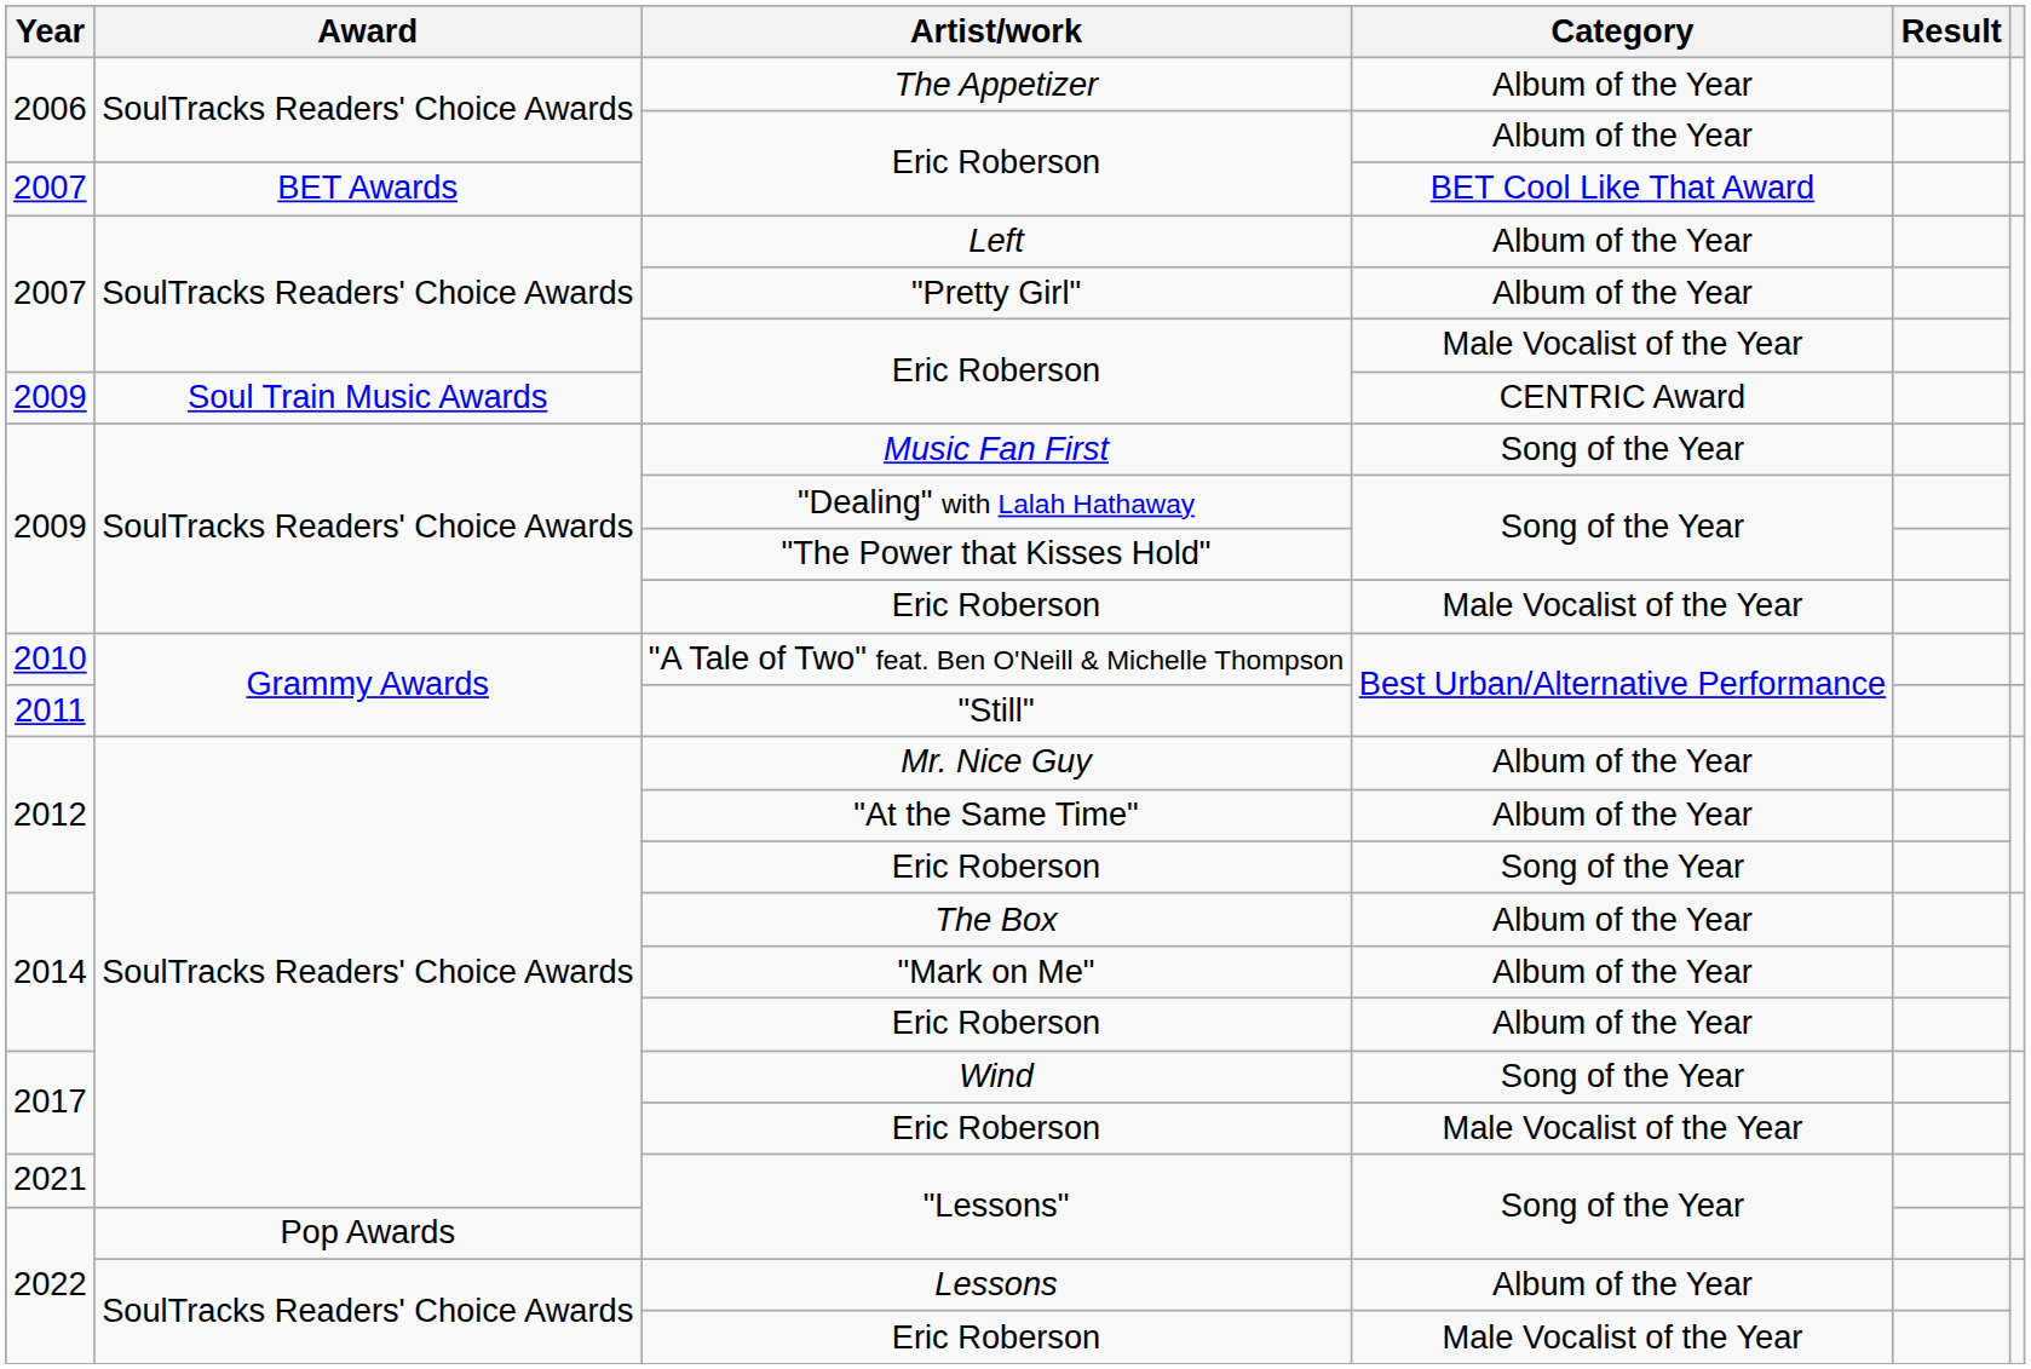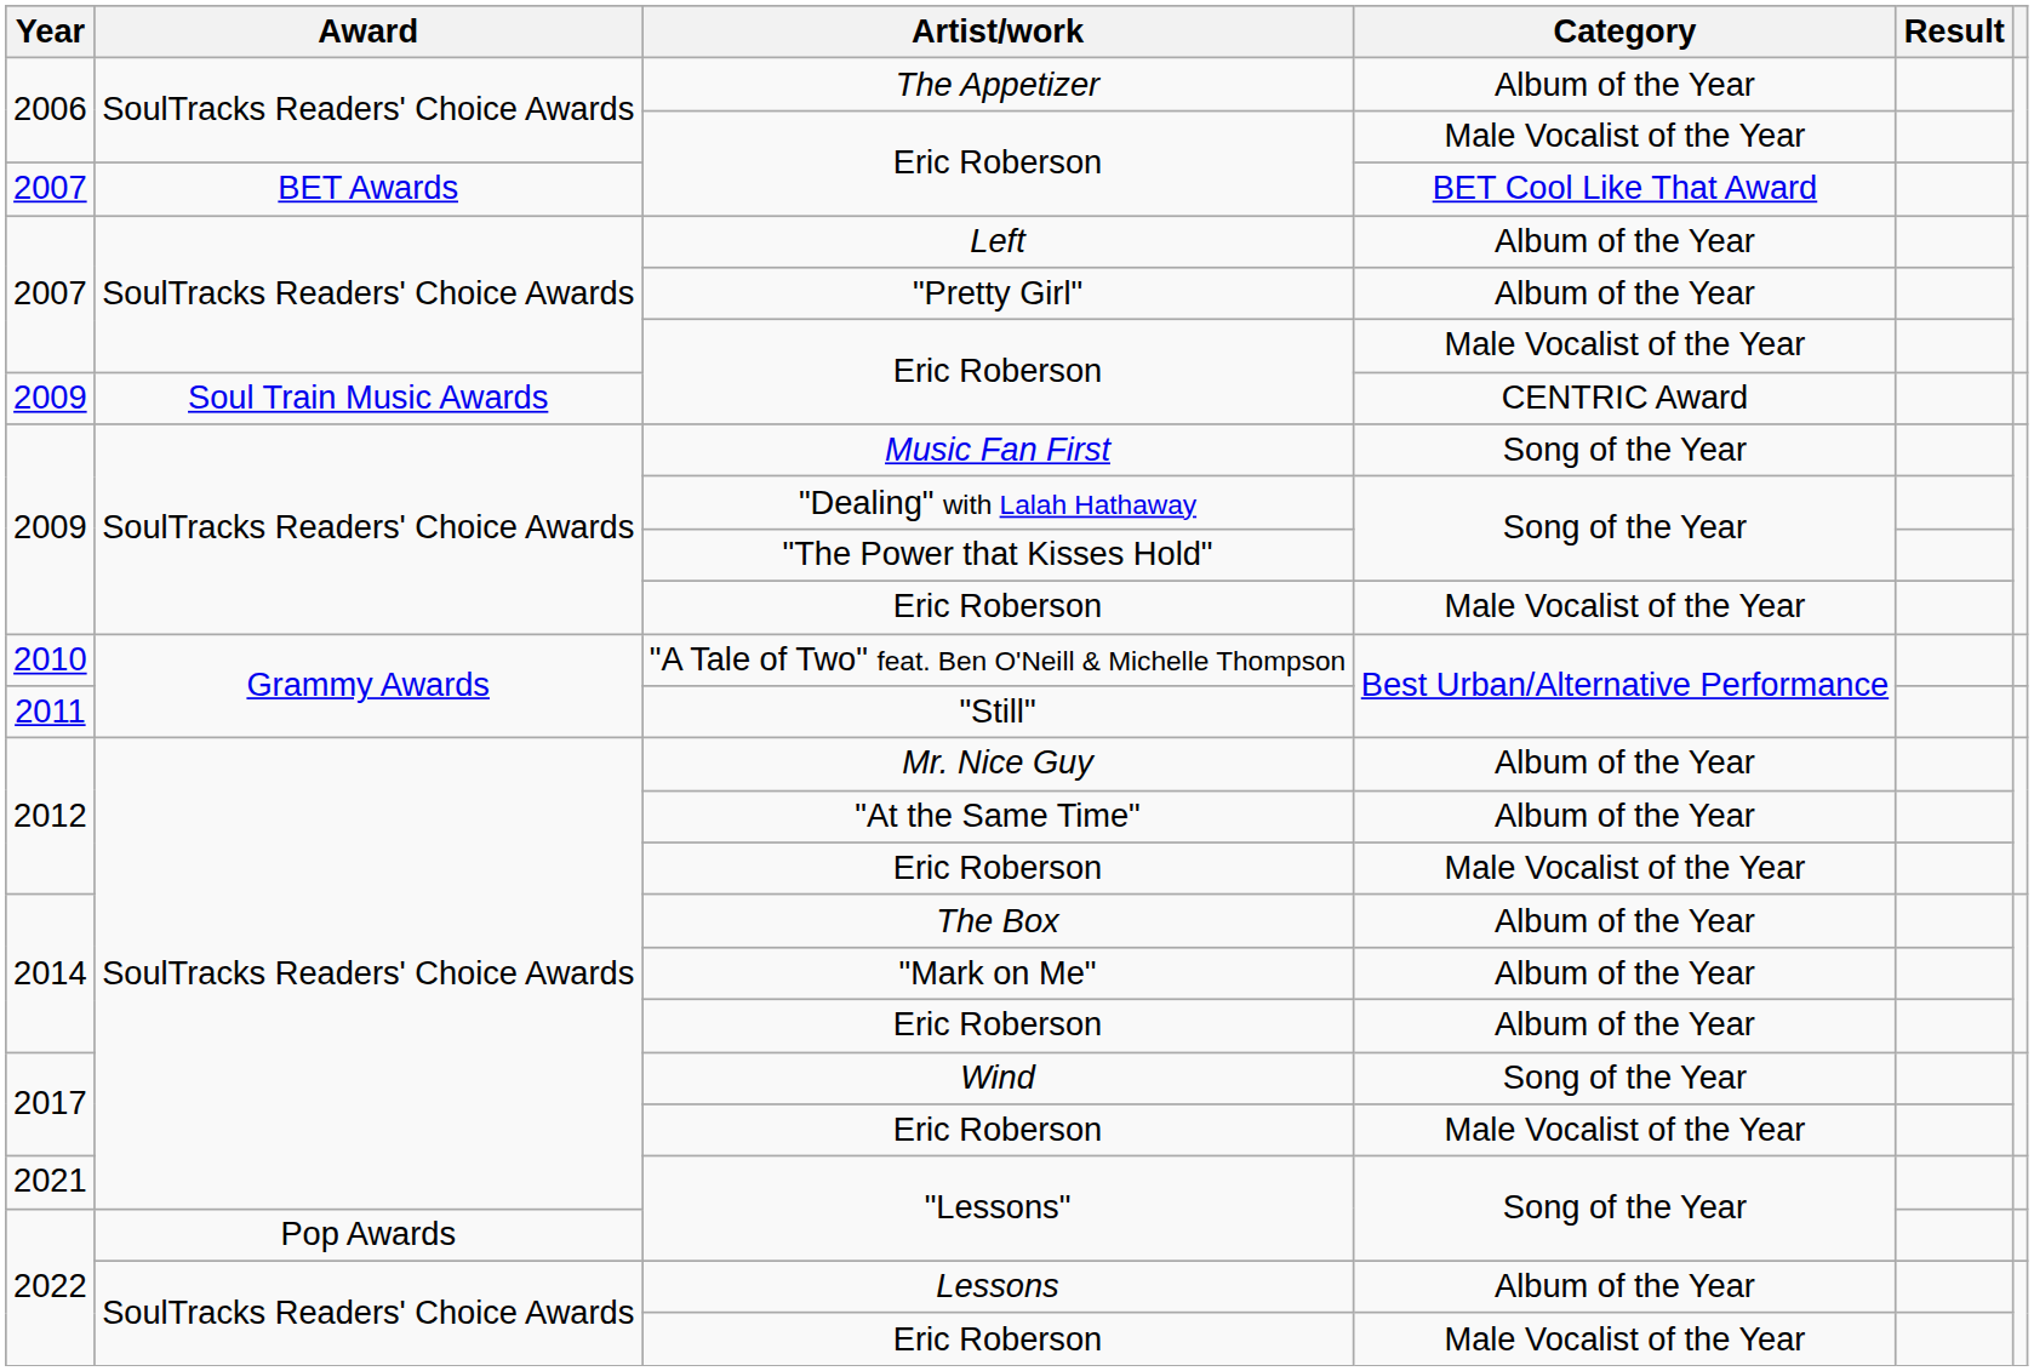2006 / Eric Roberson | Category: Album of the Year -> Male Vocalist of the Year
2012 / Eric Roberson | Category: Song of the Year -> Male Vocalist of the Year
